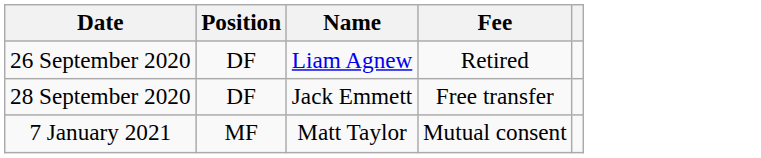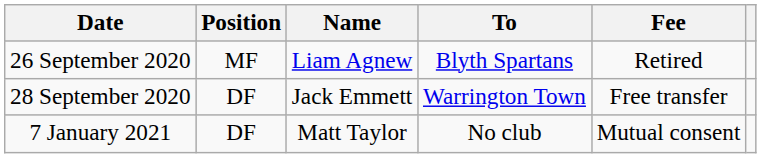+ column: To | Blyth Spartans | Warrington Town | No club
26 September 2020 | Position: DF -> MF
7 January 2021 | Position: MF -> DF
